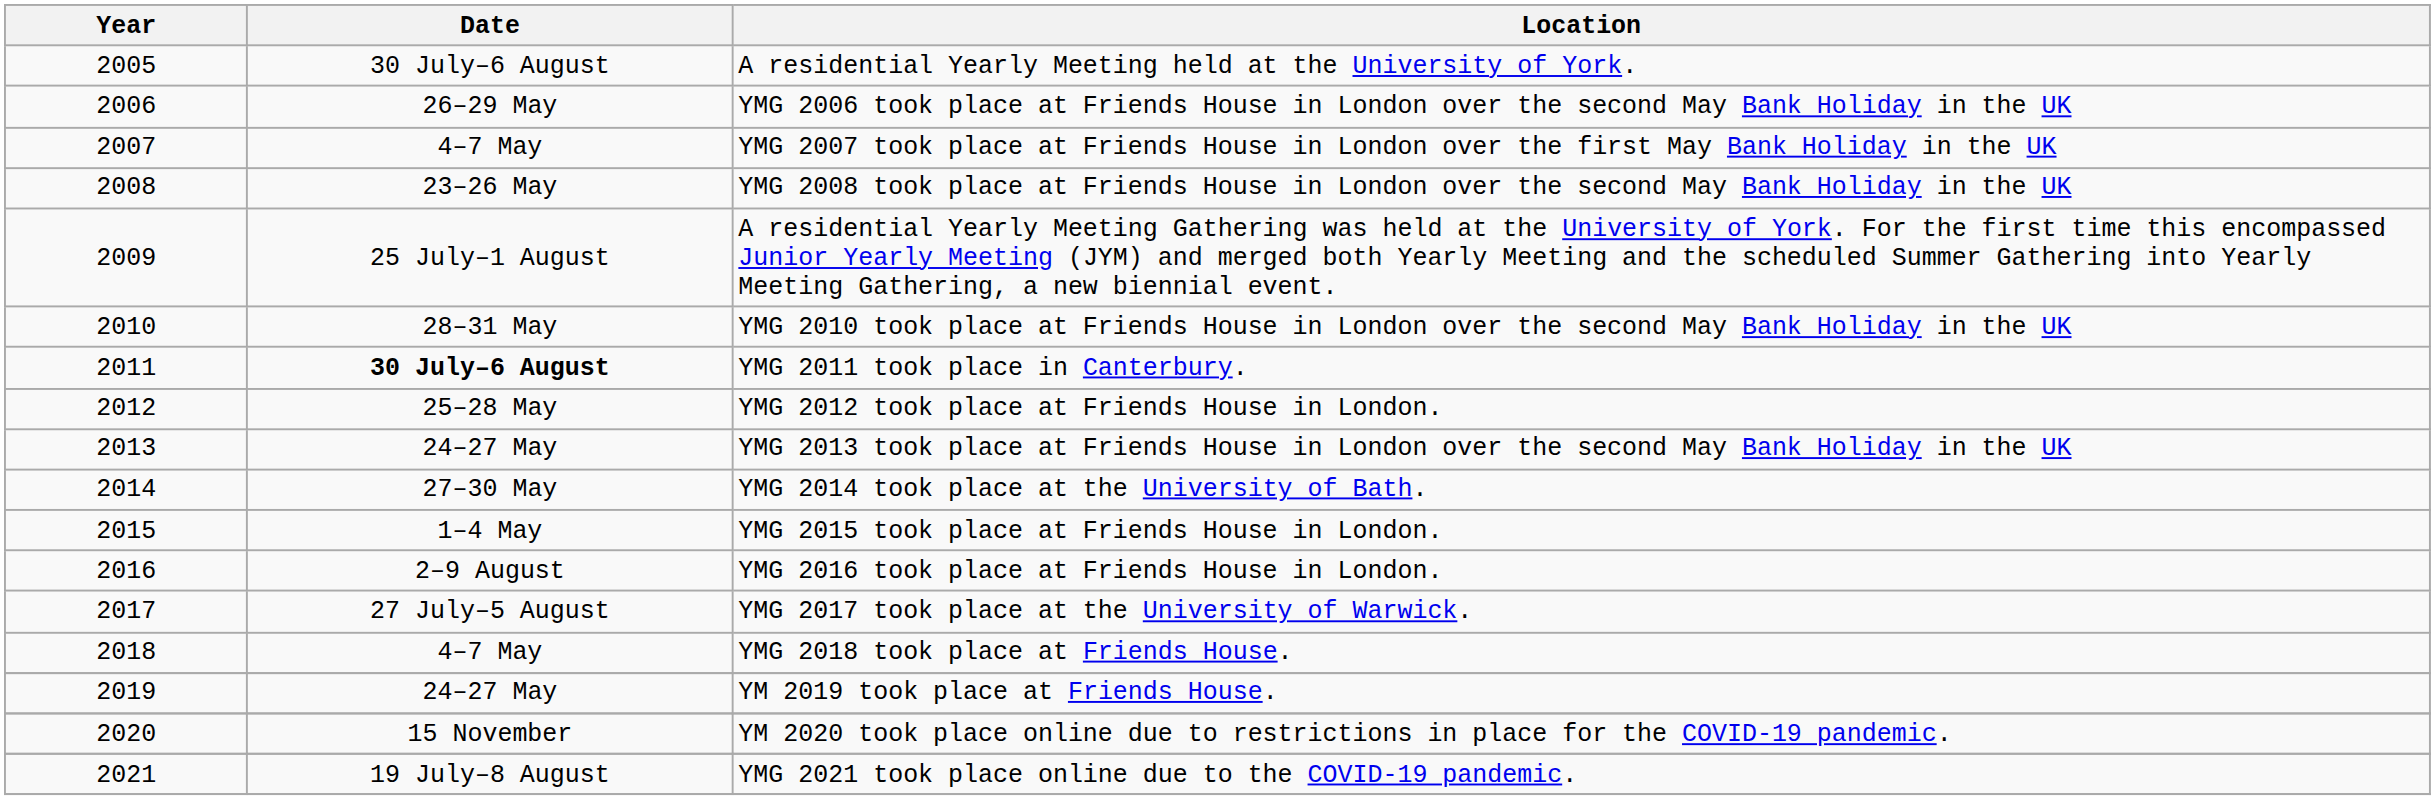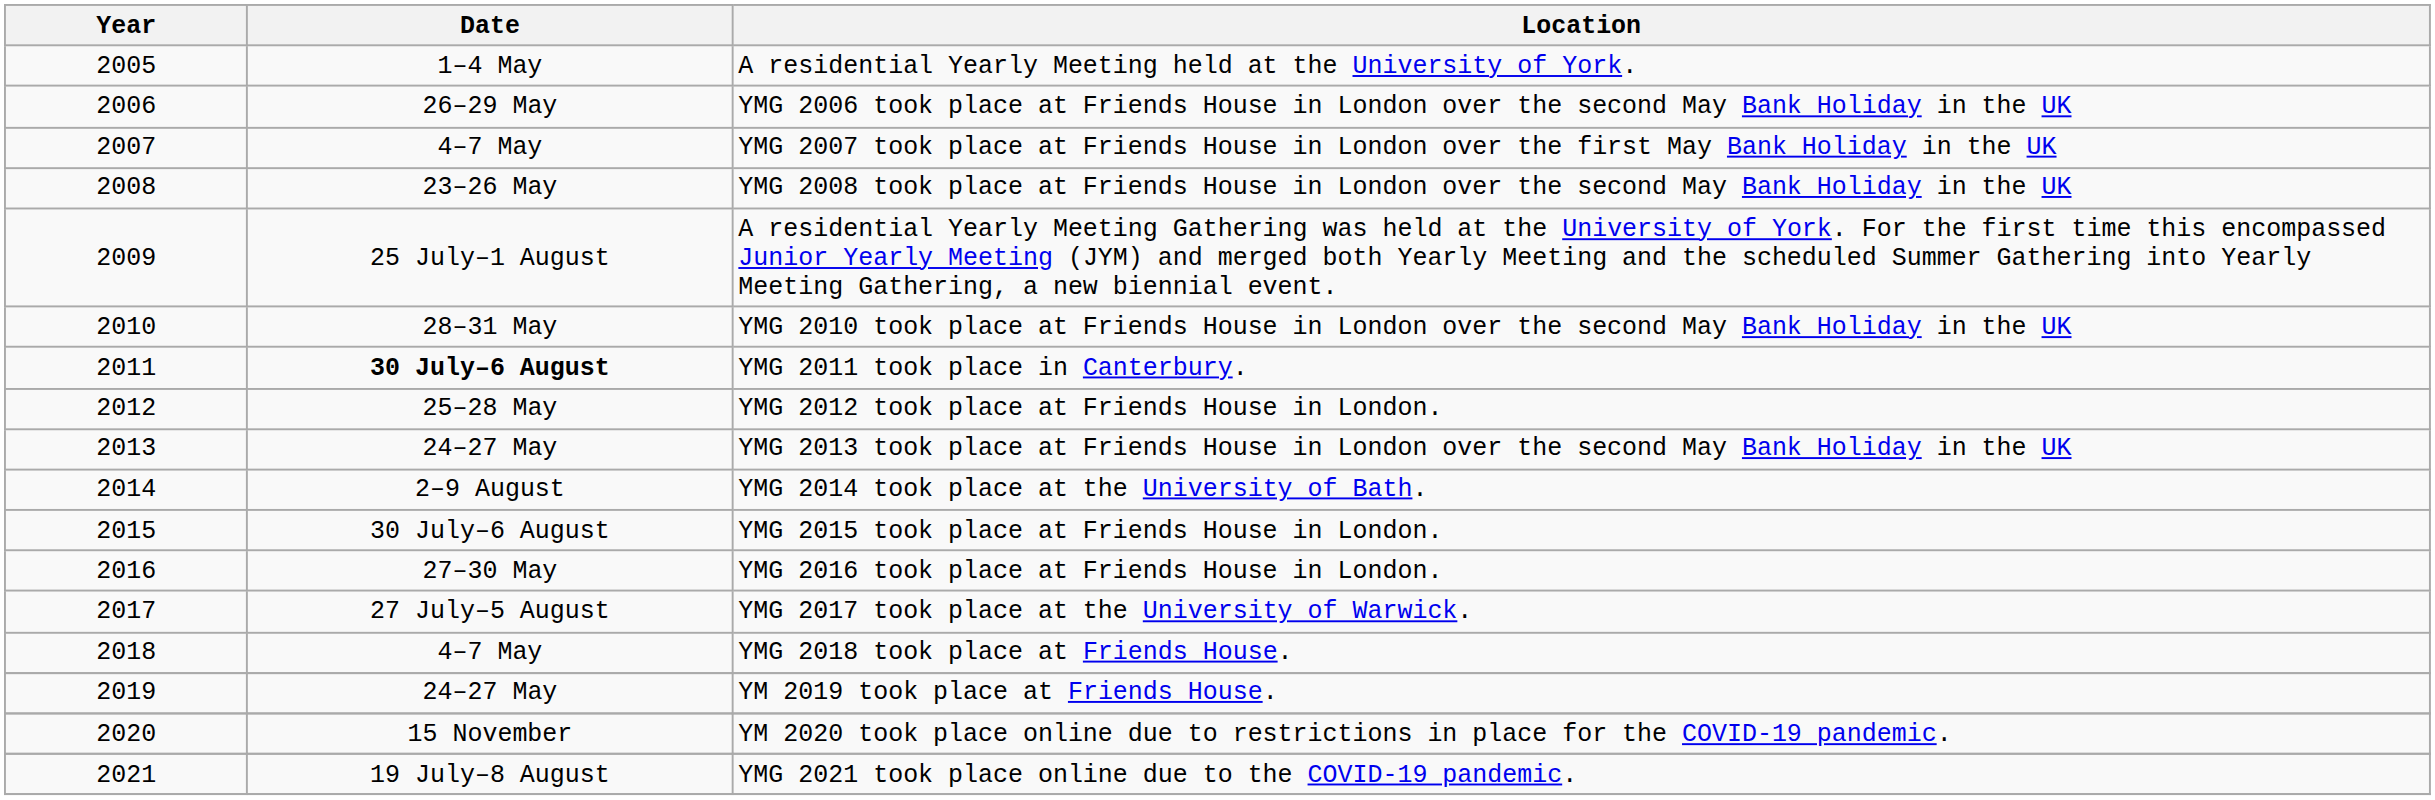A residential Yearly Meeting held at the University of York. | Date: 30 July–6 August -> 1–4 May
YMG 2014 took place at the University of Bath. | Date: 27–30 May -> 2–9 August
YMG 2015 took place at Friends House in London. | Date: 1–4 May -> 30 July–6 August
YMG 2016 took place at Friends House in London. | Date: 2–9 August -> 27–30 May
